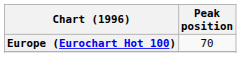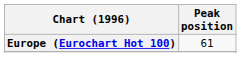Europe (Eurochart Hot 100) | Peak position: 70 -> 61
